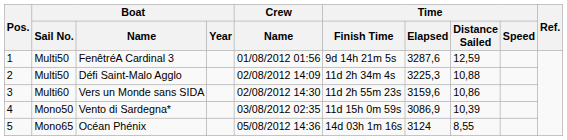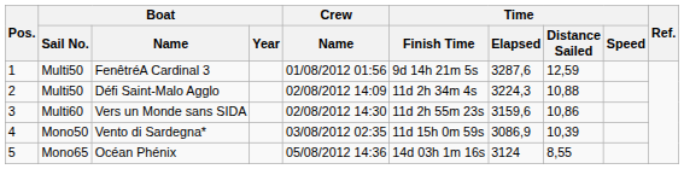Défi Saint-Malo Agglo | Time / Elapsed: 3225,3 -> 3224,3
